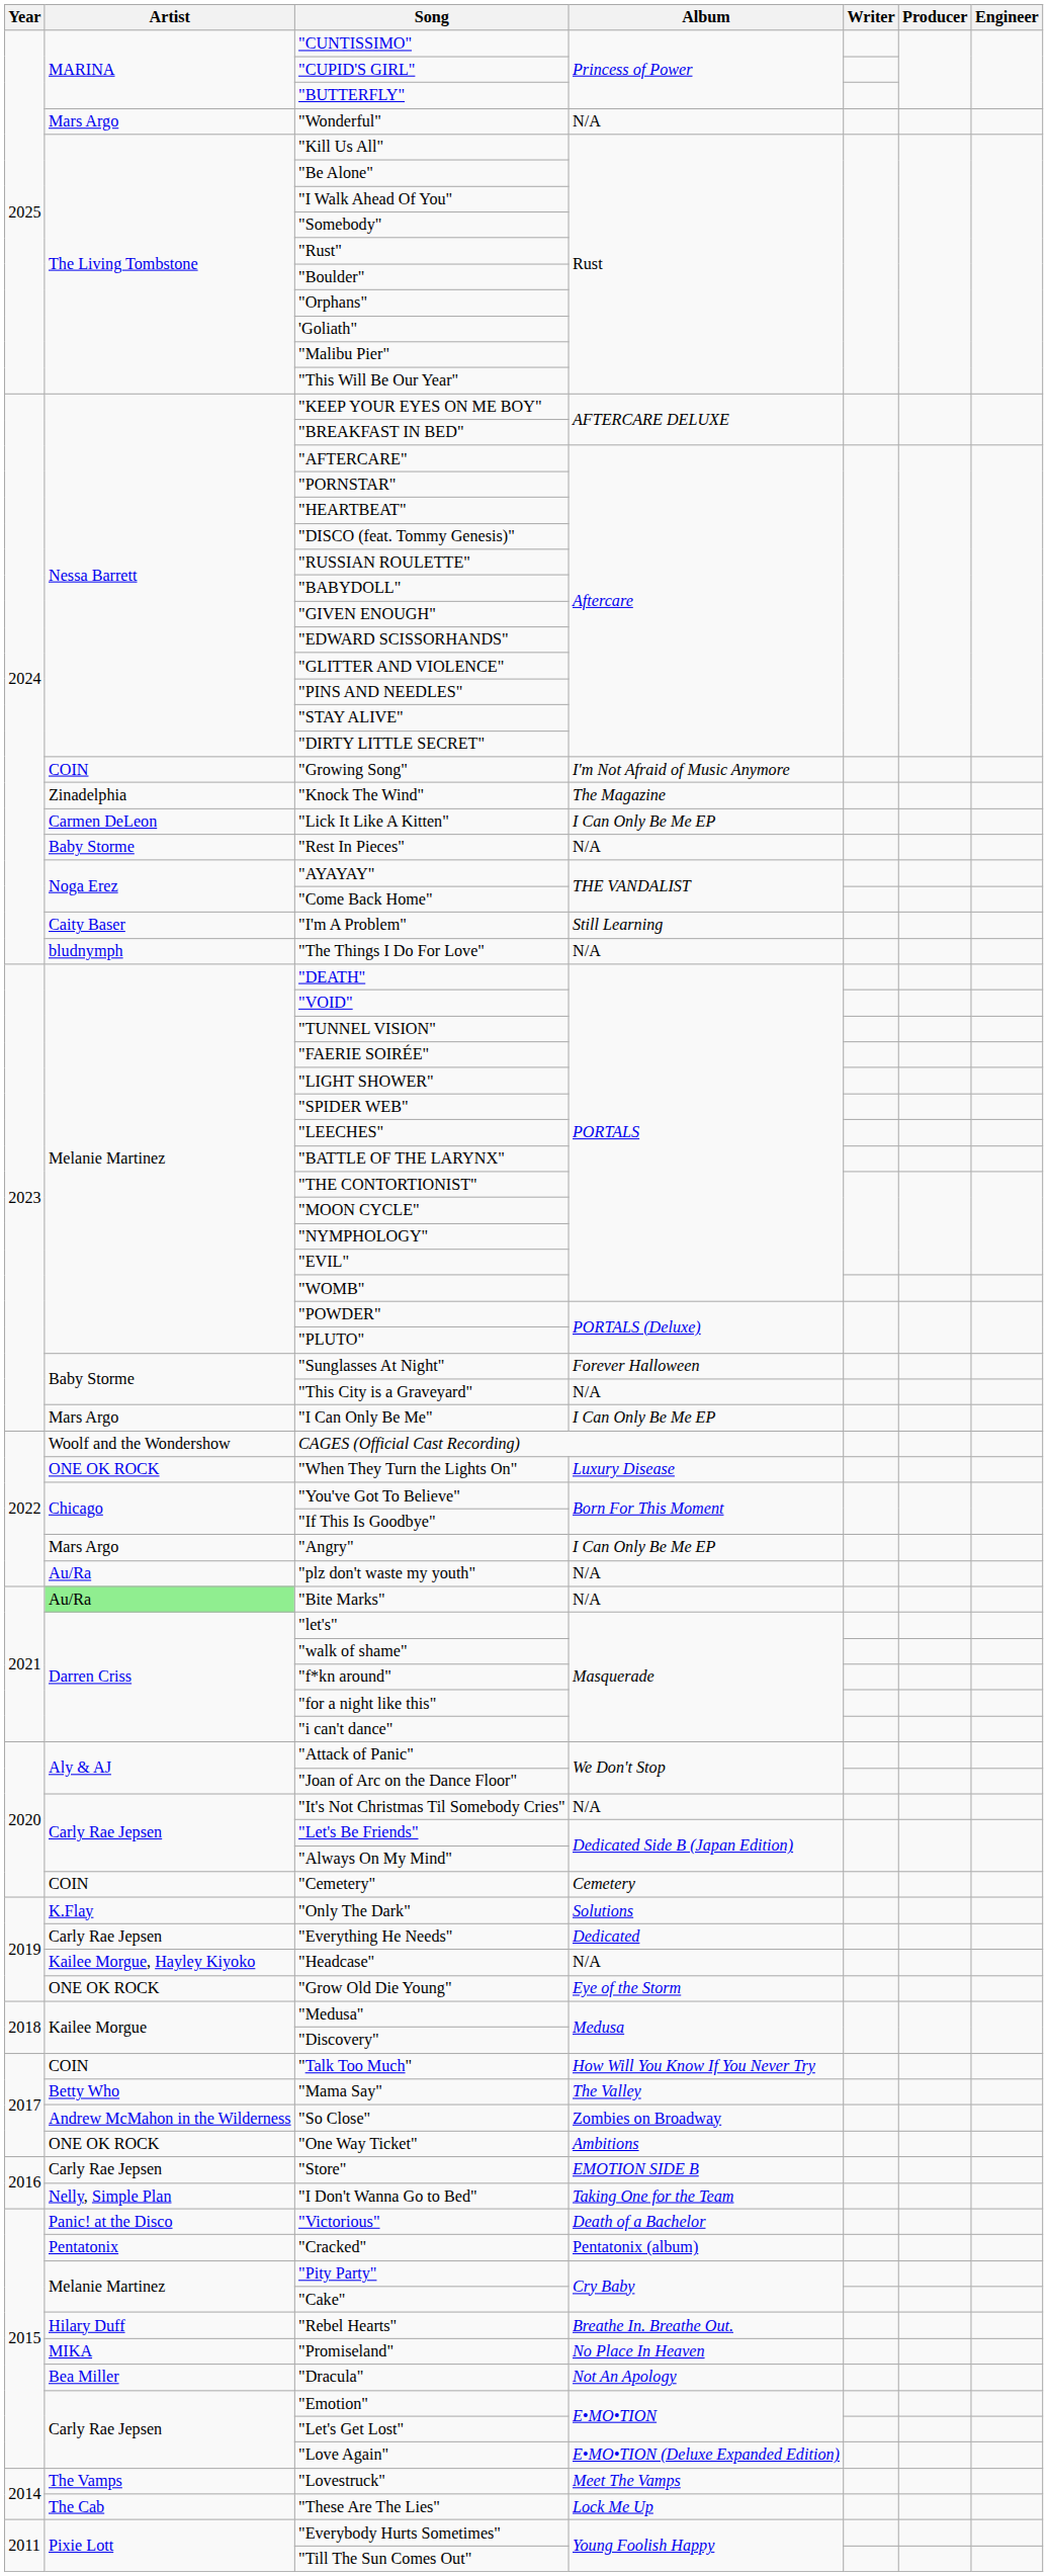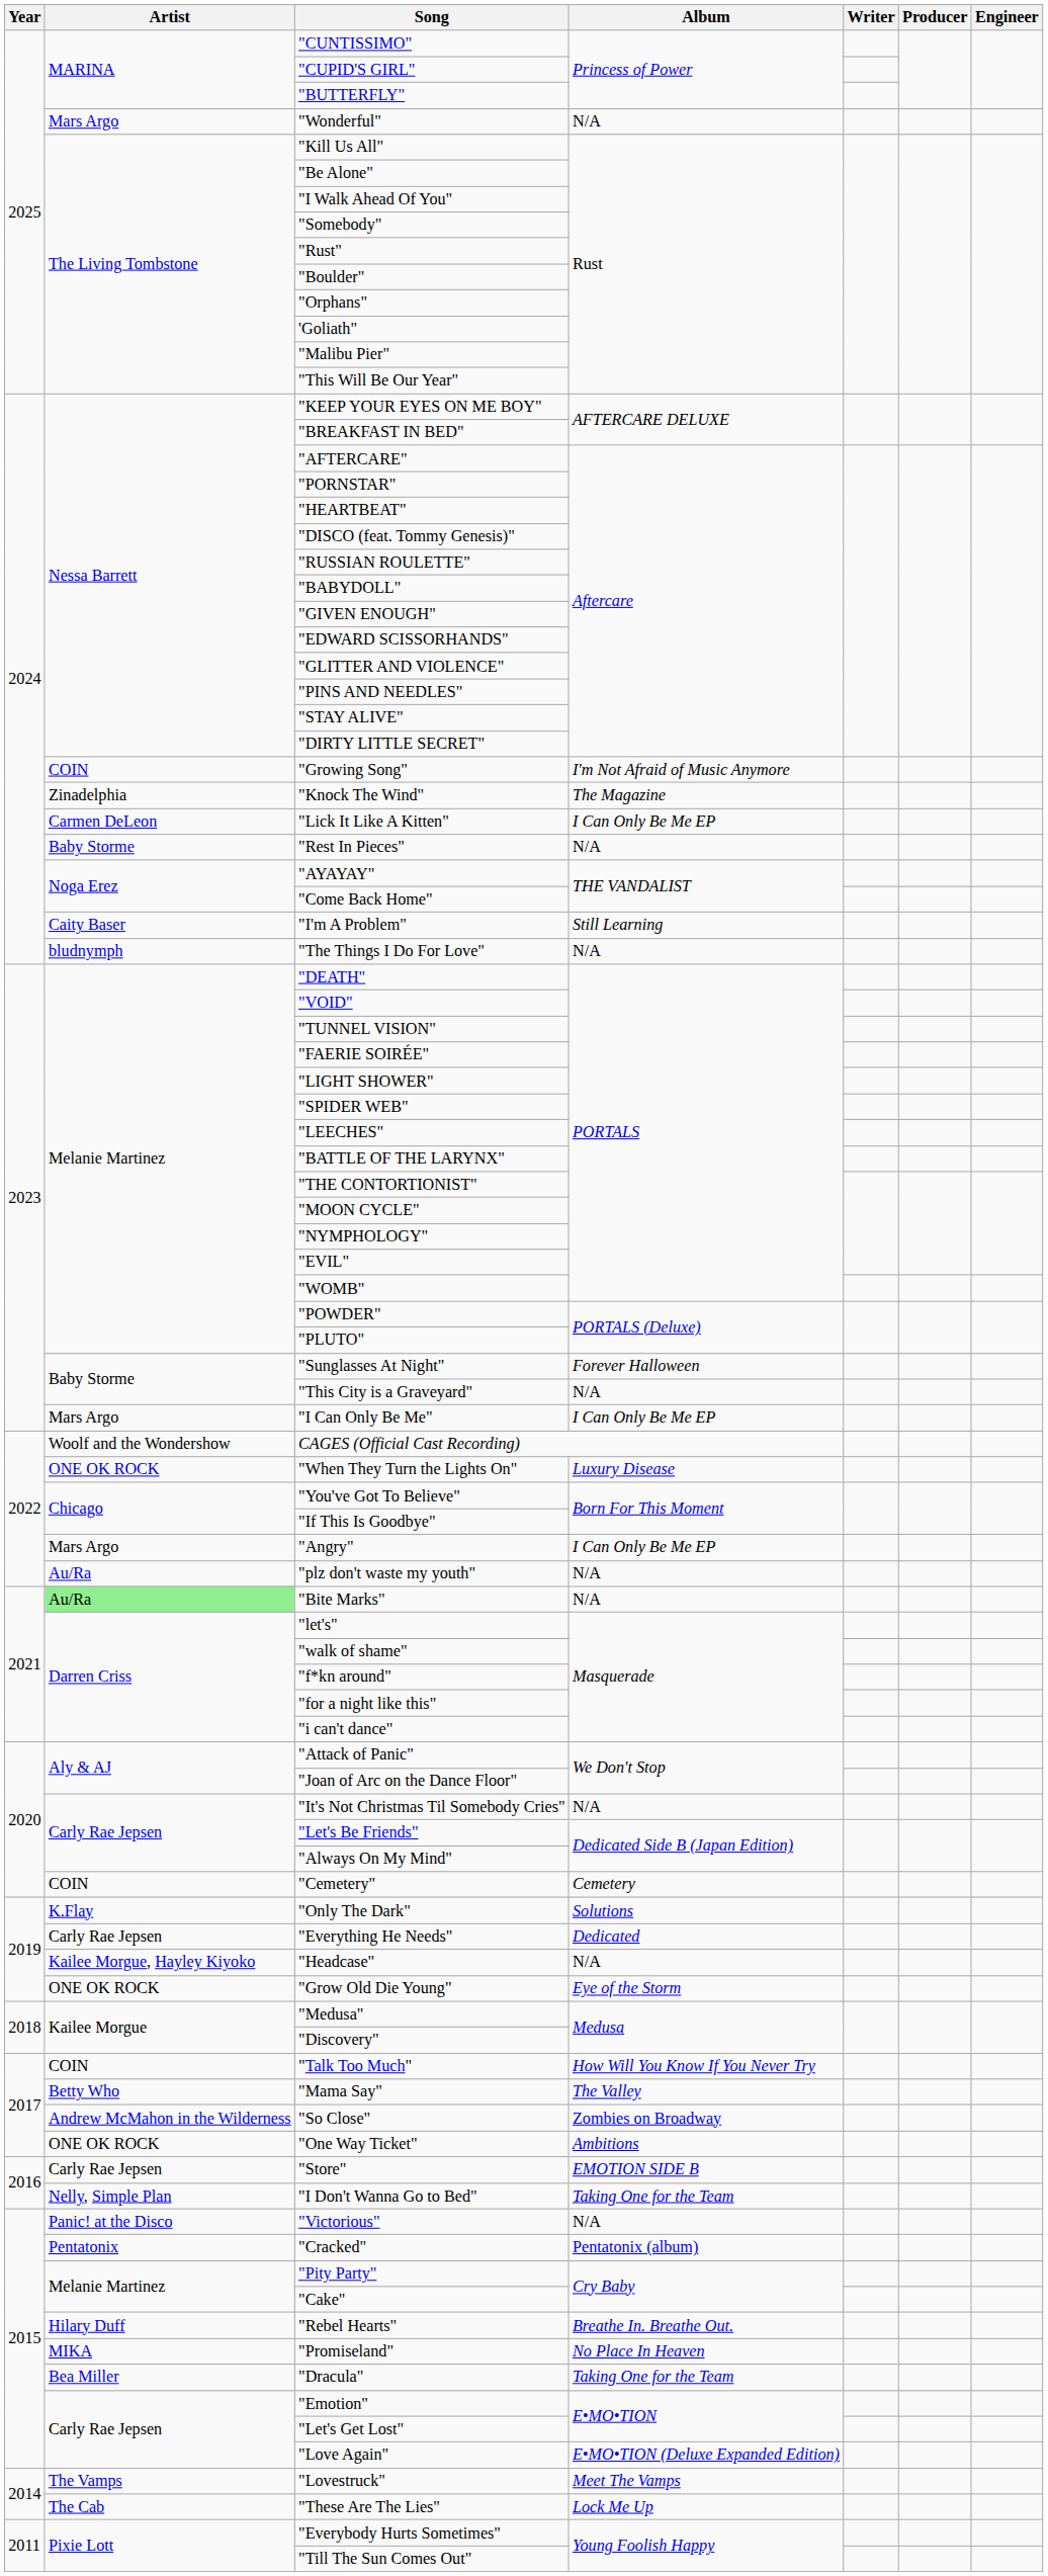"Victorious" | Album: Death of a Bachelor -> N/A
"Dracula" | Album: Not An Apology -> Taking One for the Team
